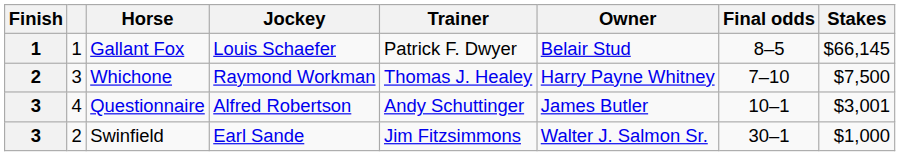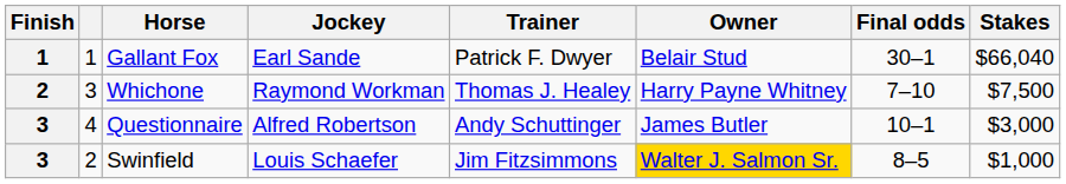Gallant Fox | Jockey: Louis Schaefer -> Earl Sande
Gallant Fox | Final odds: 8–5 -> 30–1
Gallant Fox | Stakes: $66,145 -> $66,040
Questionnaire | Stakes: $3,001 -> $3,000
Swinfield | Jockey: Earl Sande -> Louis Schaefer
Swinfield | Owner: no background -> gold background
Swinfield | Final odds: 30–1 -> 8–5
